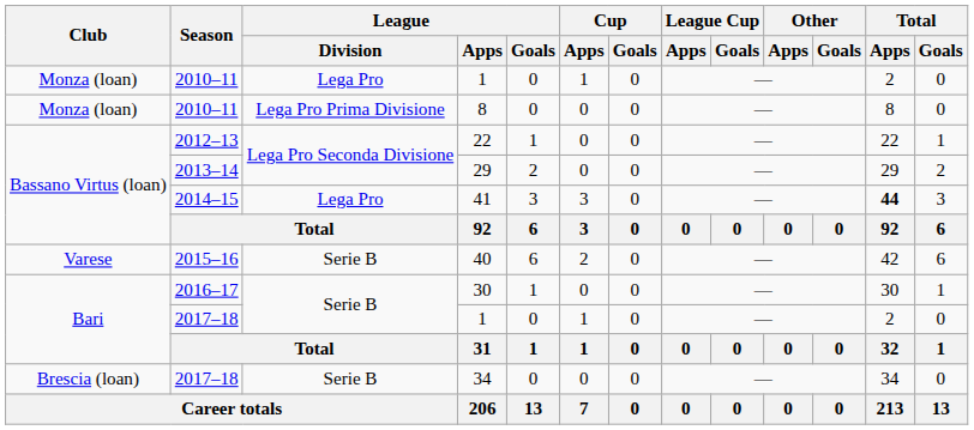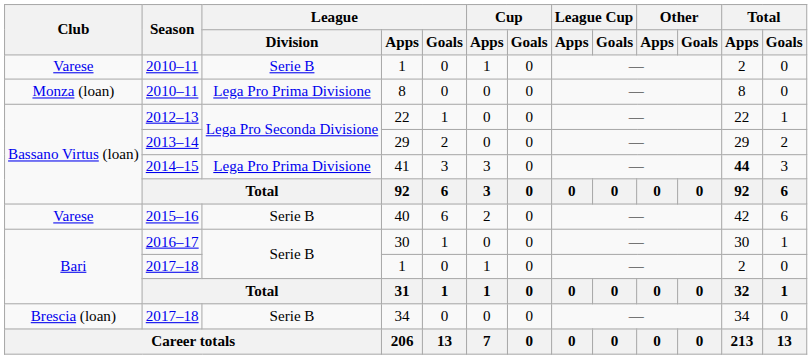2010–11 / 1 | Club: Monza (loan) -> Varese
2010–11 / 1 | League / Division: Lega Pro -> Serie B
41 | League / Division: Lega Pro -> Lega Pro Prima Divisione
